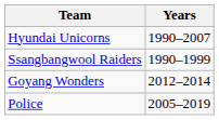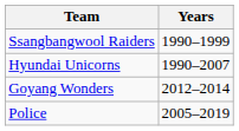rows swapped: Ssangbangwool Raiders <-> Hyundai Unicorns
